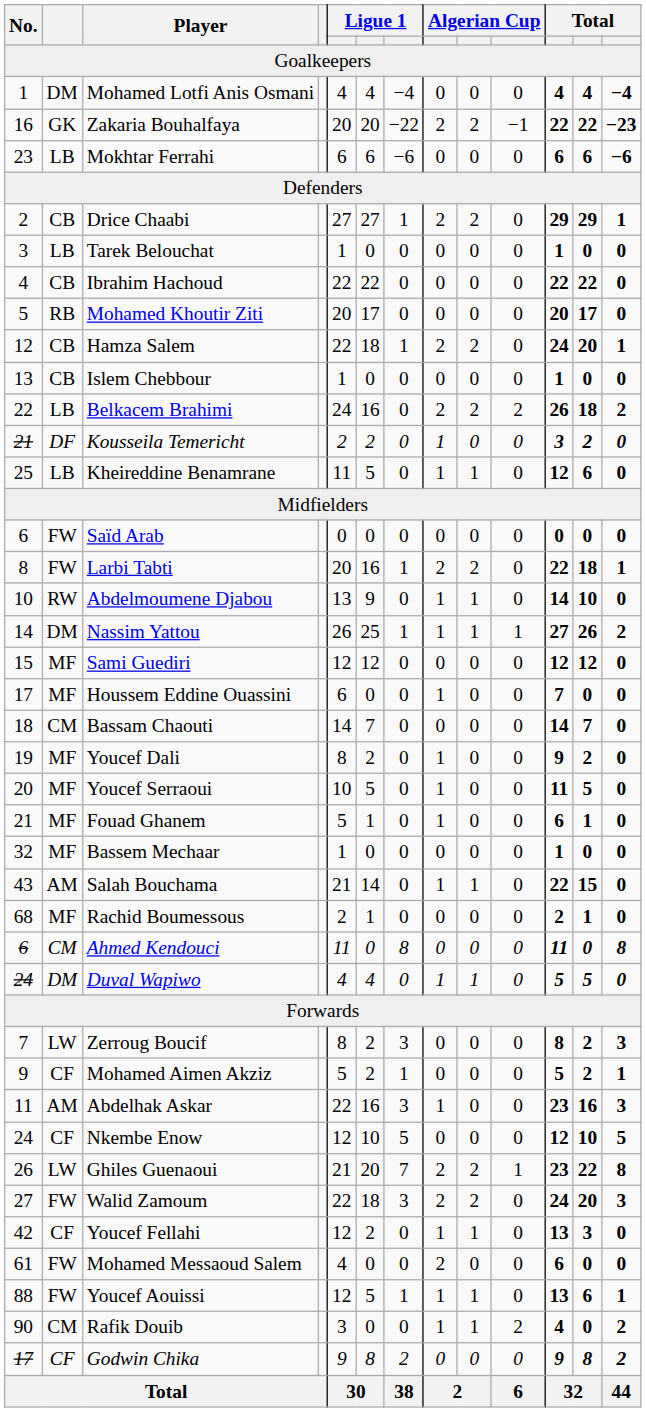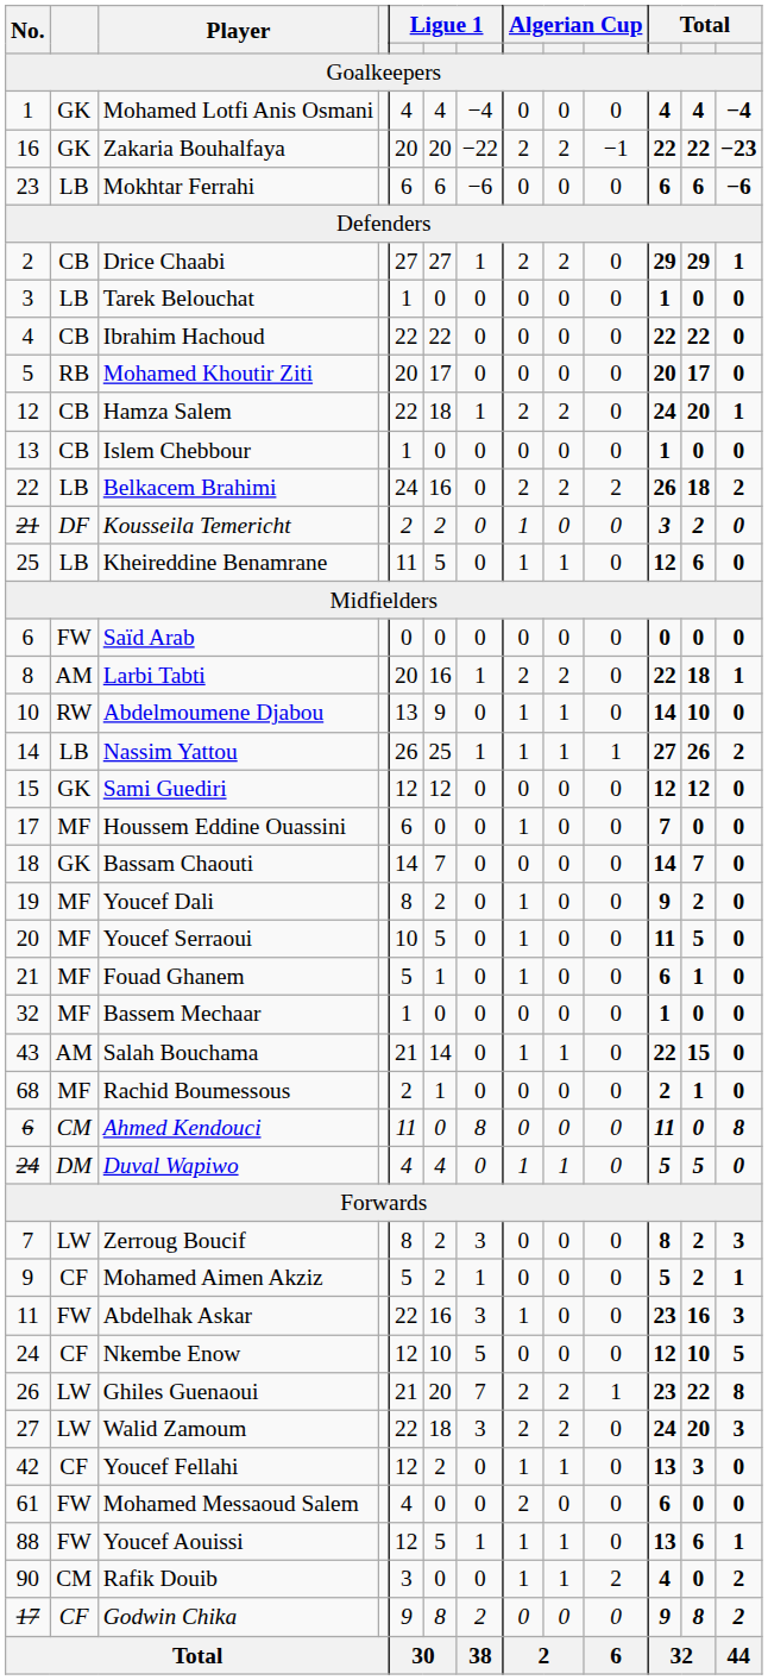Mohamed Lotfi Anis Osmani | column 2: DM -> GK
Larbi Tabti | column 2: FW -> AM
Nassim Yattou | column 2: DM -> LB
Sami Guediri | column 2: MF -> GK
Bassam Chaouti | column 2: CM -> GK
Abdelhak Askar | column 2: AM -> FW
Walid Zamoum | column 2: FW -> LW
